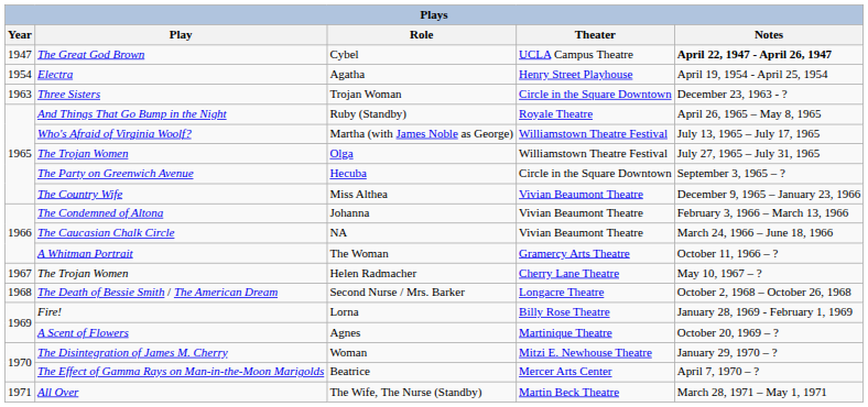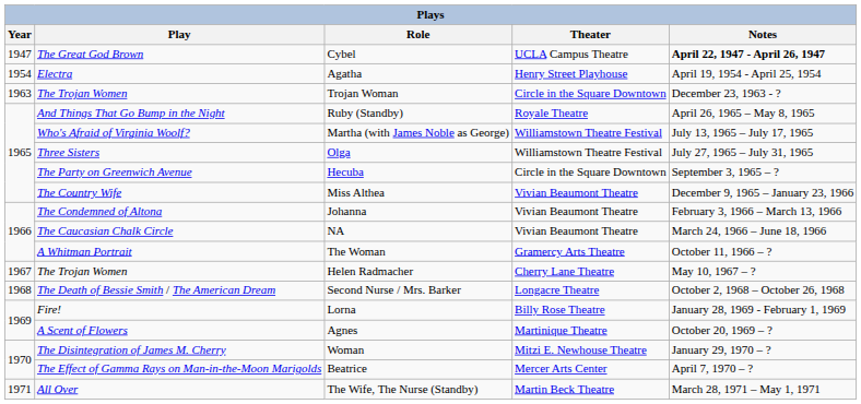Trojan Woman | Play: Three Sisters -> The Trojan Women
Olga | Play: The Trojan Women -> Three Sisters
